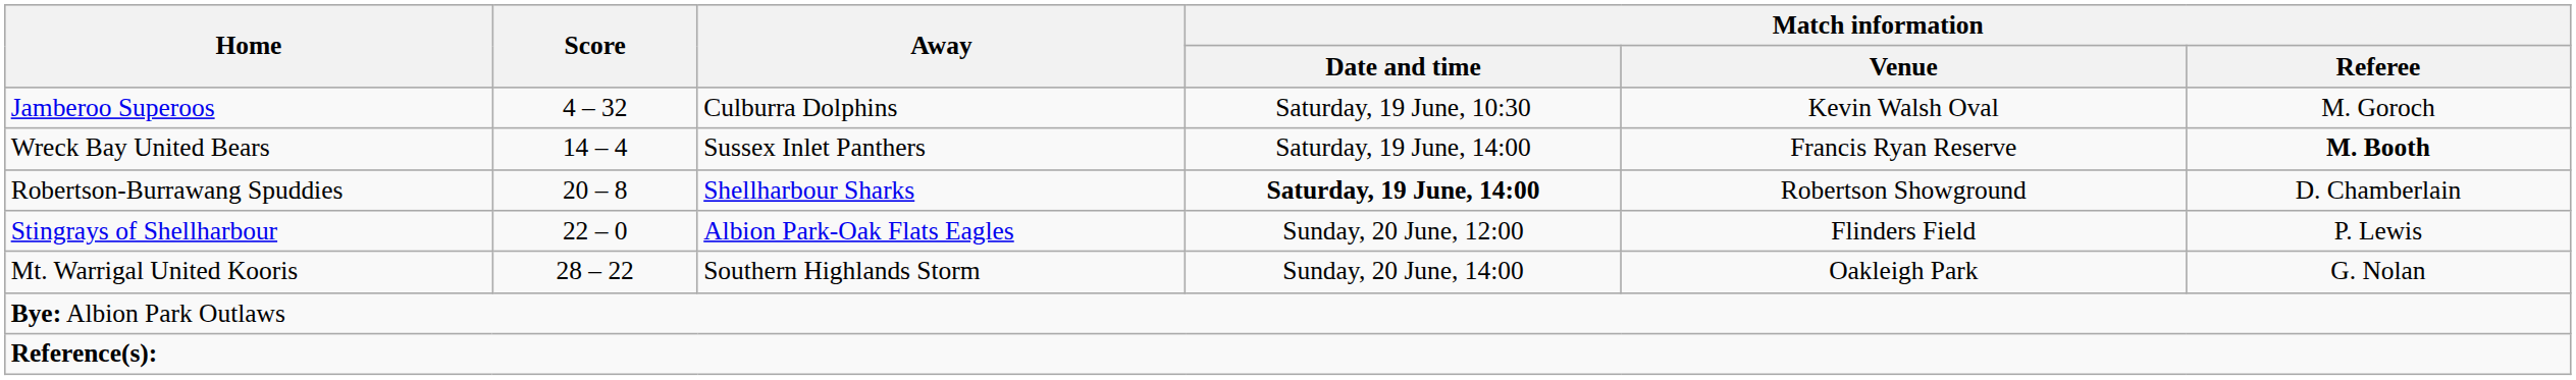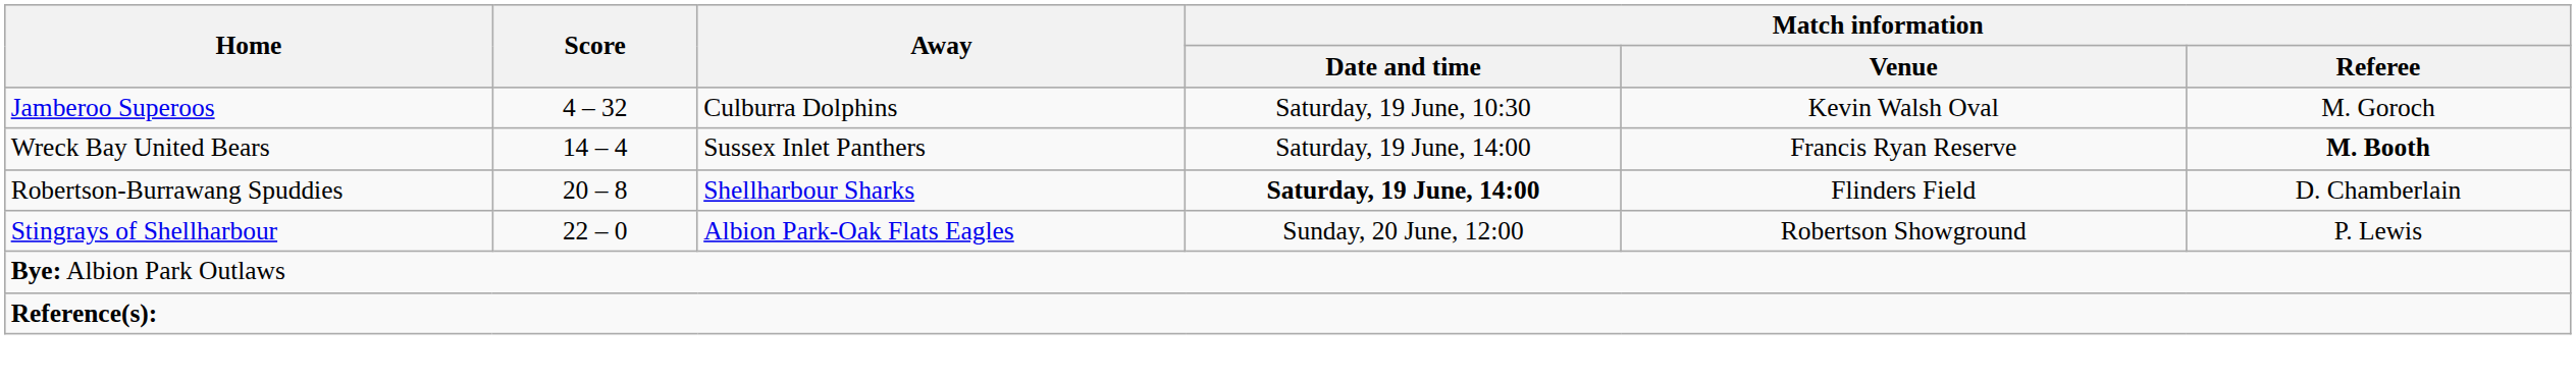Robertson-Burrawang Spuddies | Match information / Venue: Robertson Showground -> Flinders Field
Stingrays of Shellharbour | Match information / Venue: Flinders Field -> Robertson Showground
- row: Mt. Warrigal United Kooris | 28 – 22 | Southern Highlands Storm | Sunday, 20 June, 14:00 | Oakleigh Park | G. Nolan
